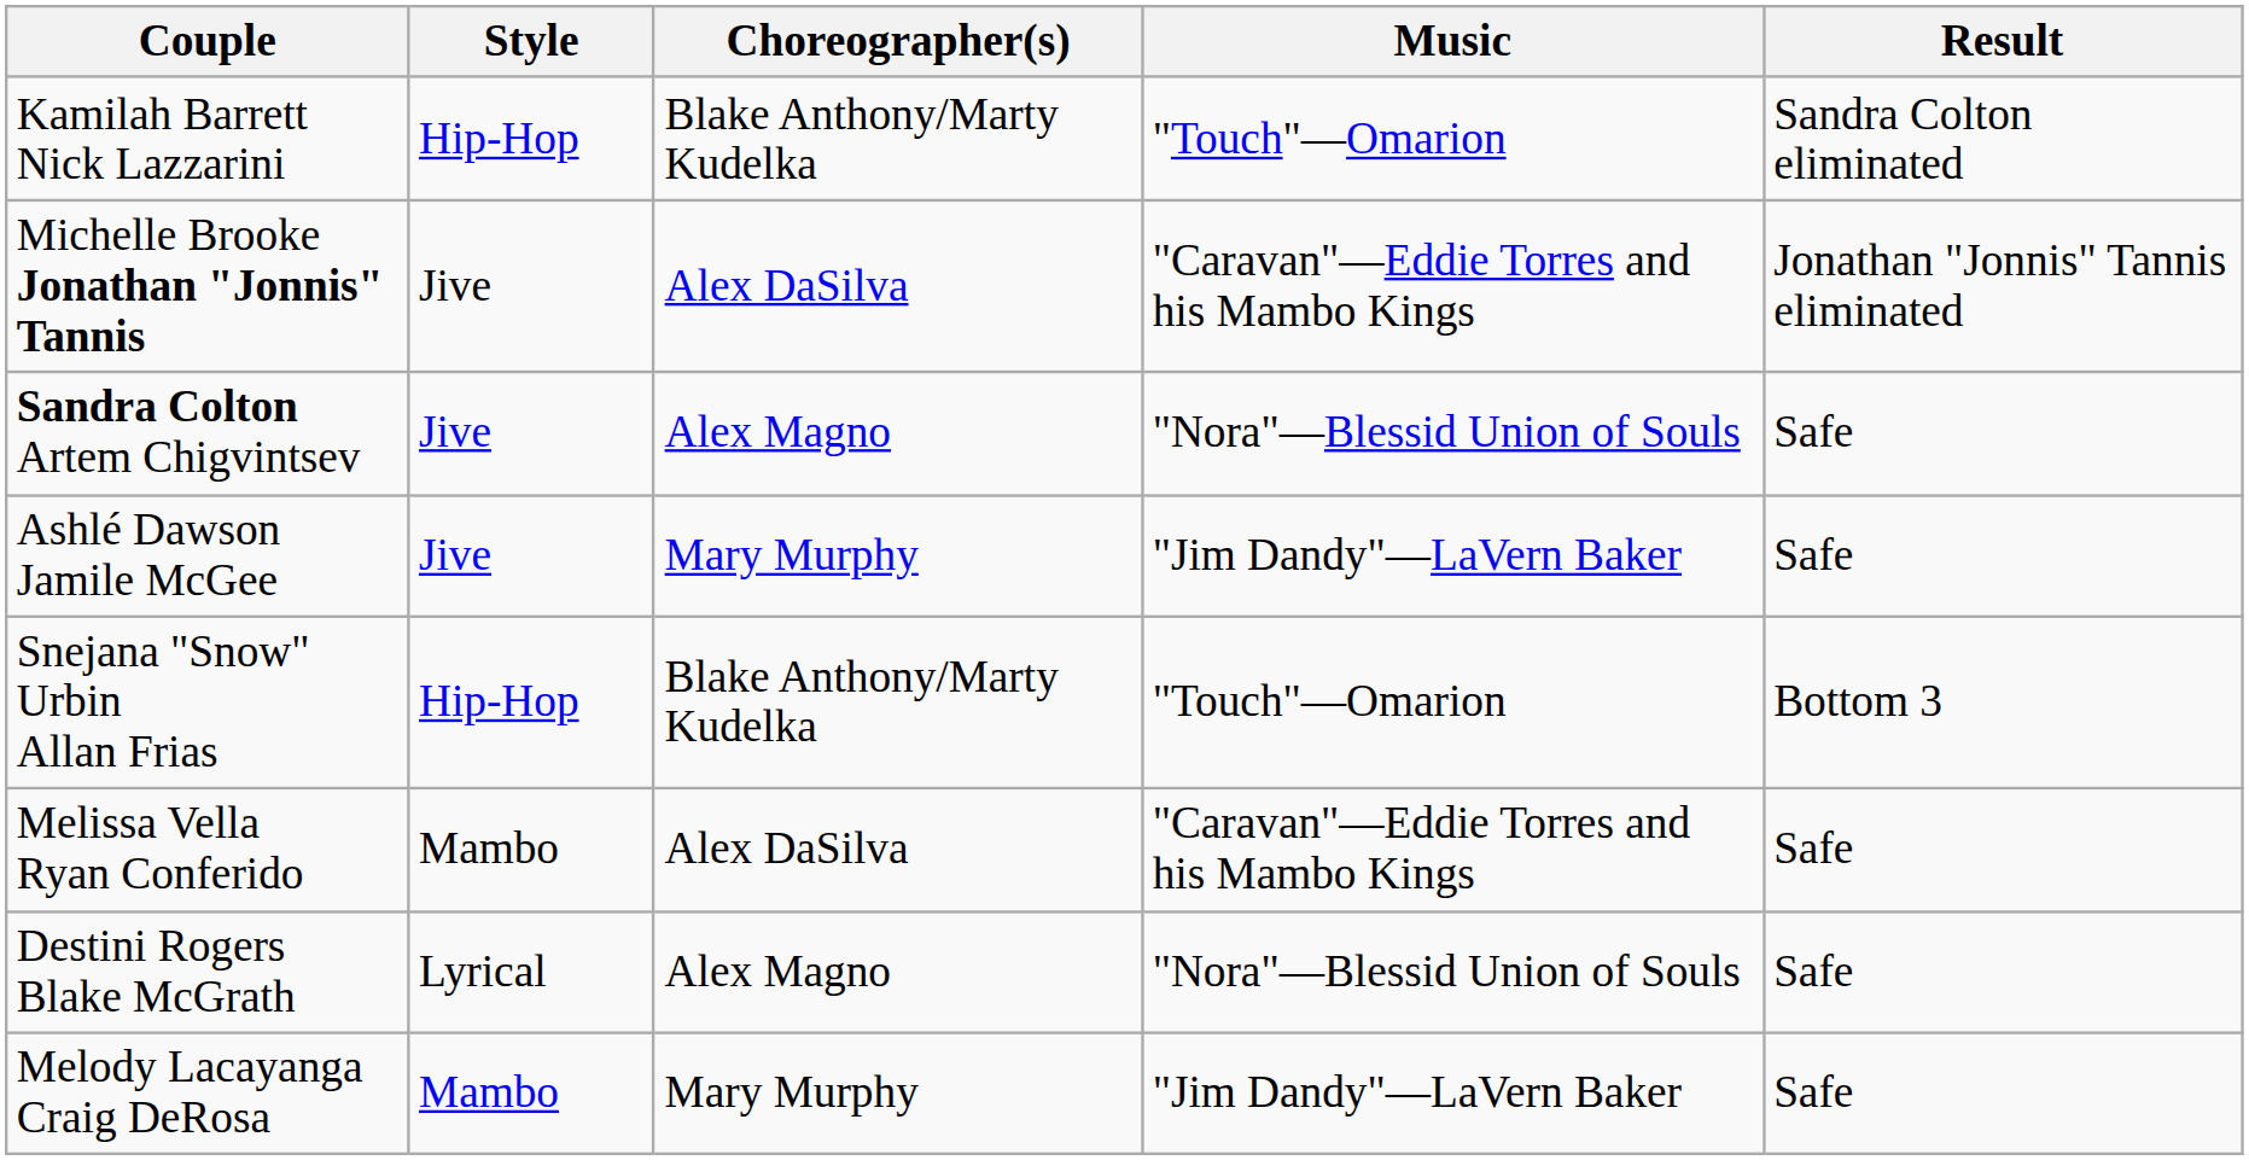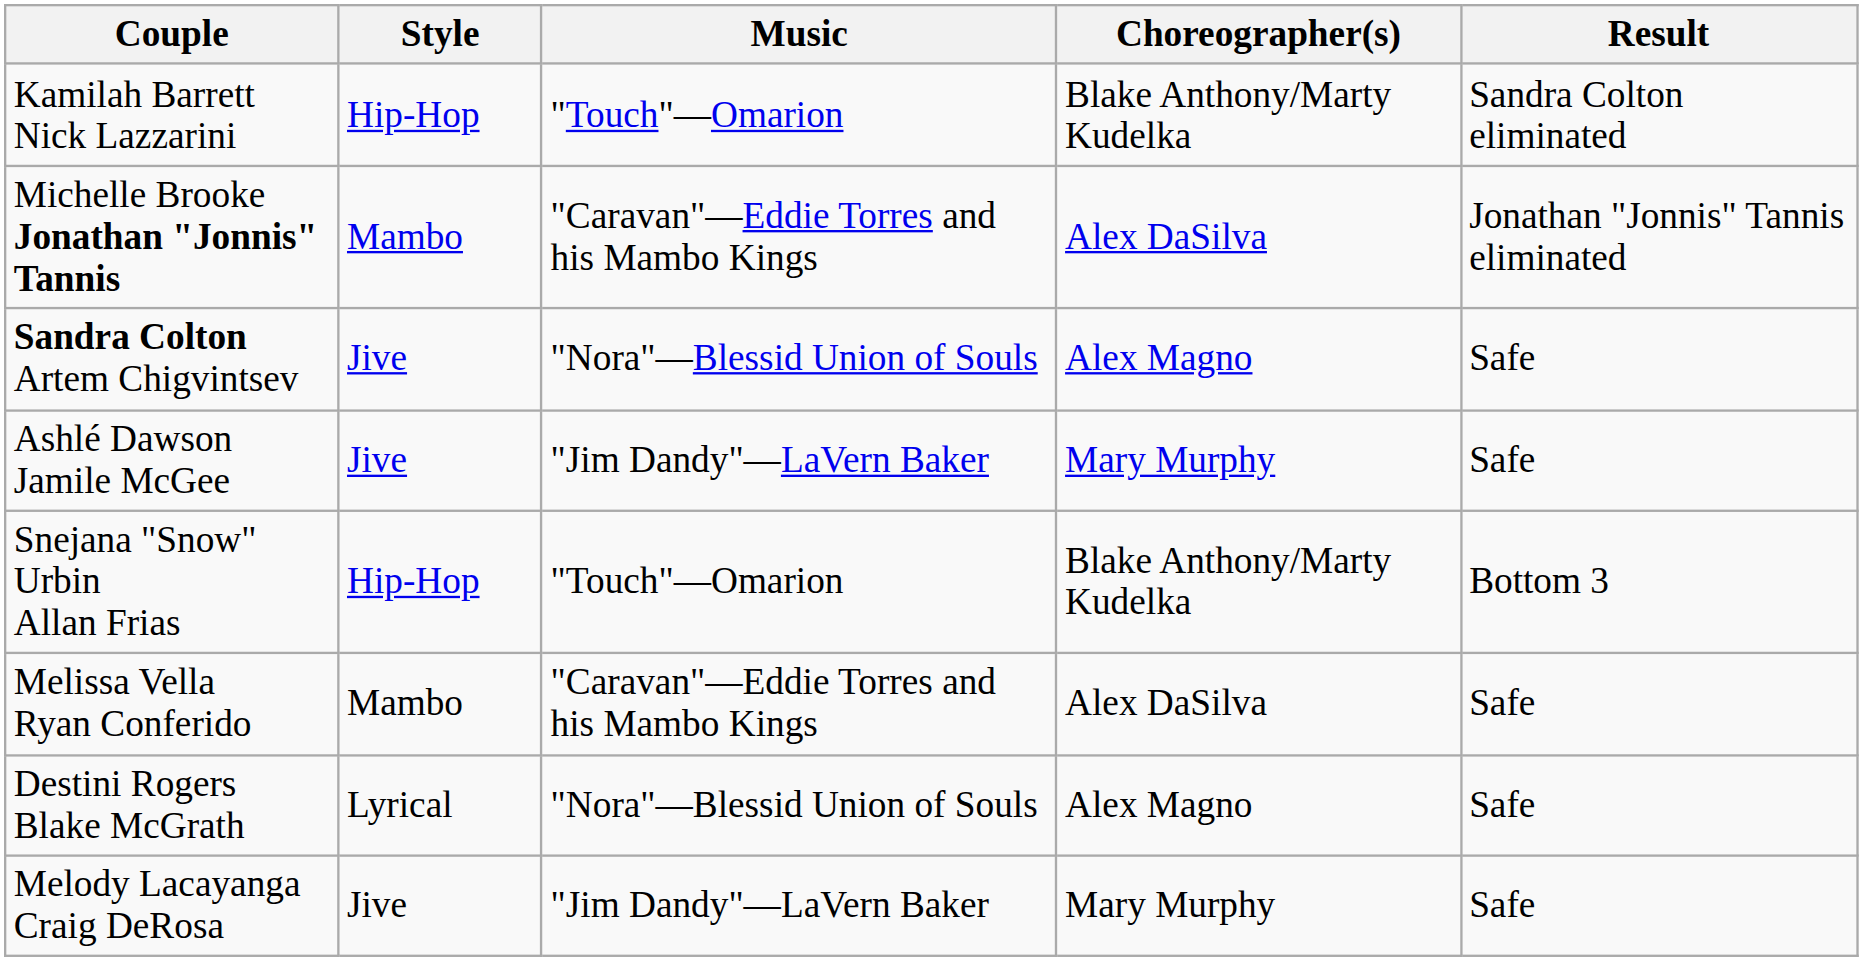columns swapped: Music <-> Choreographer(s)
Michelle Brooke Jonathan "Jonnis" Tannis | Style: Jive -> Mambo
Melody Lacayanga Craig DeRosa | Style: Mambo -> Jive
